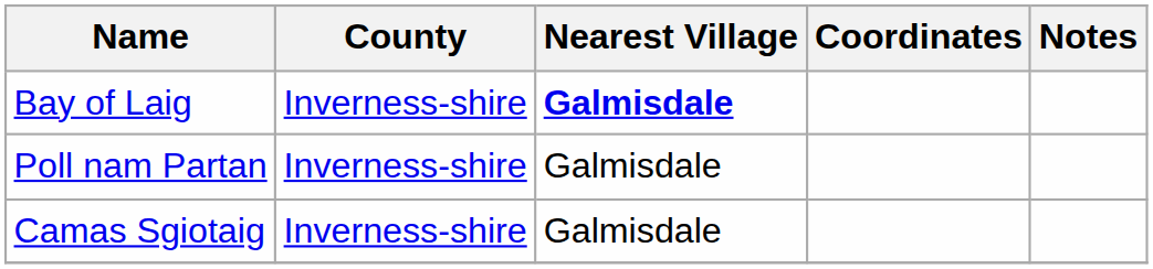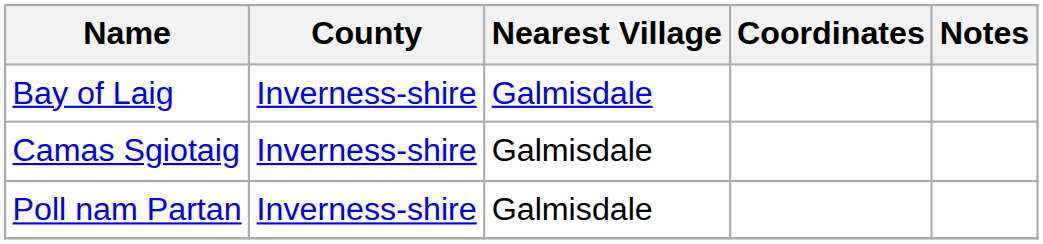Bay of Laig | Nearest Village: bold -> normal
rows swapped: Camas Sgiotaig <-> Poll nam Partan
